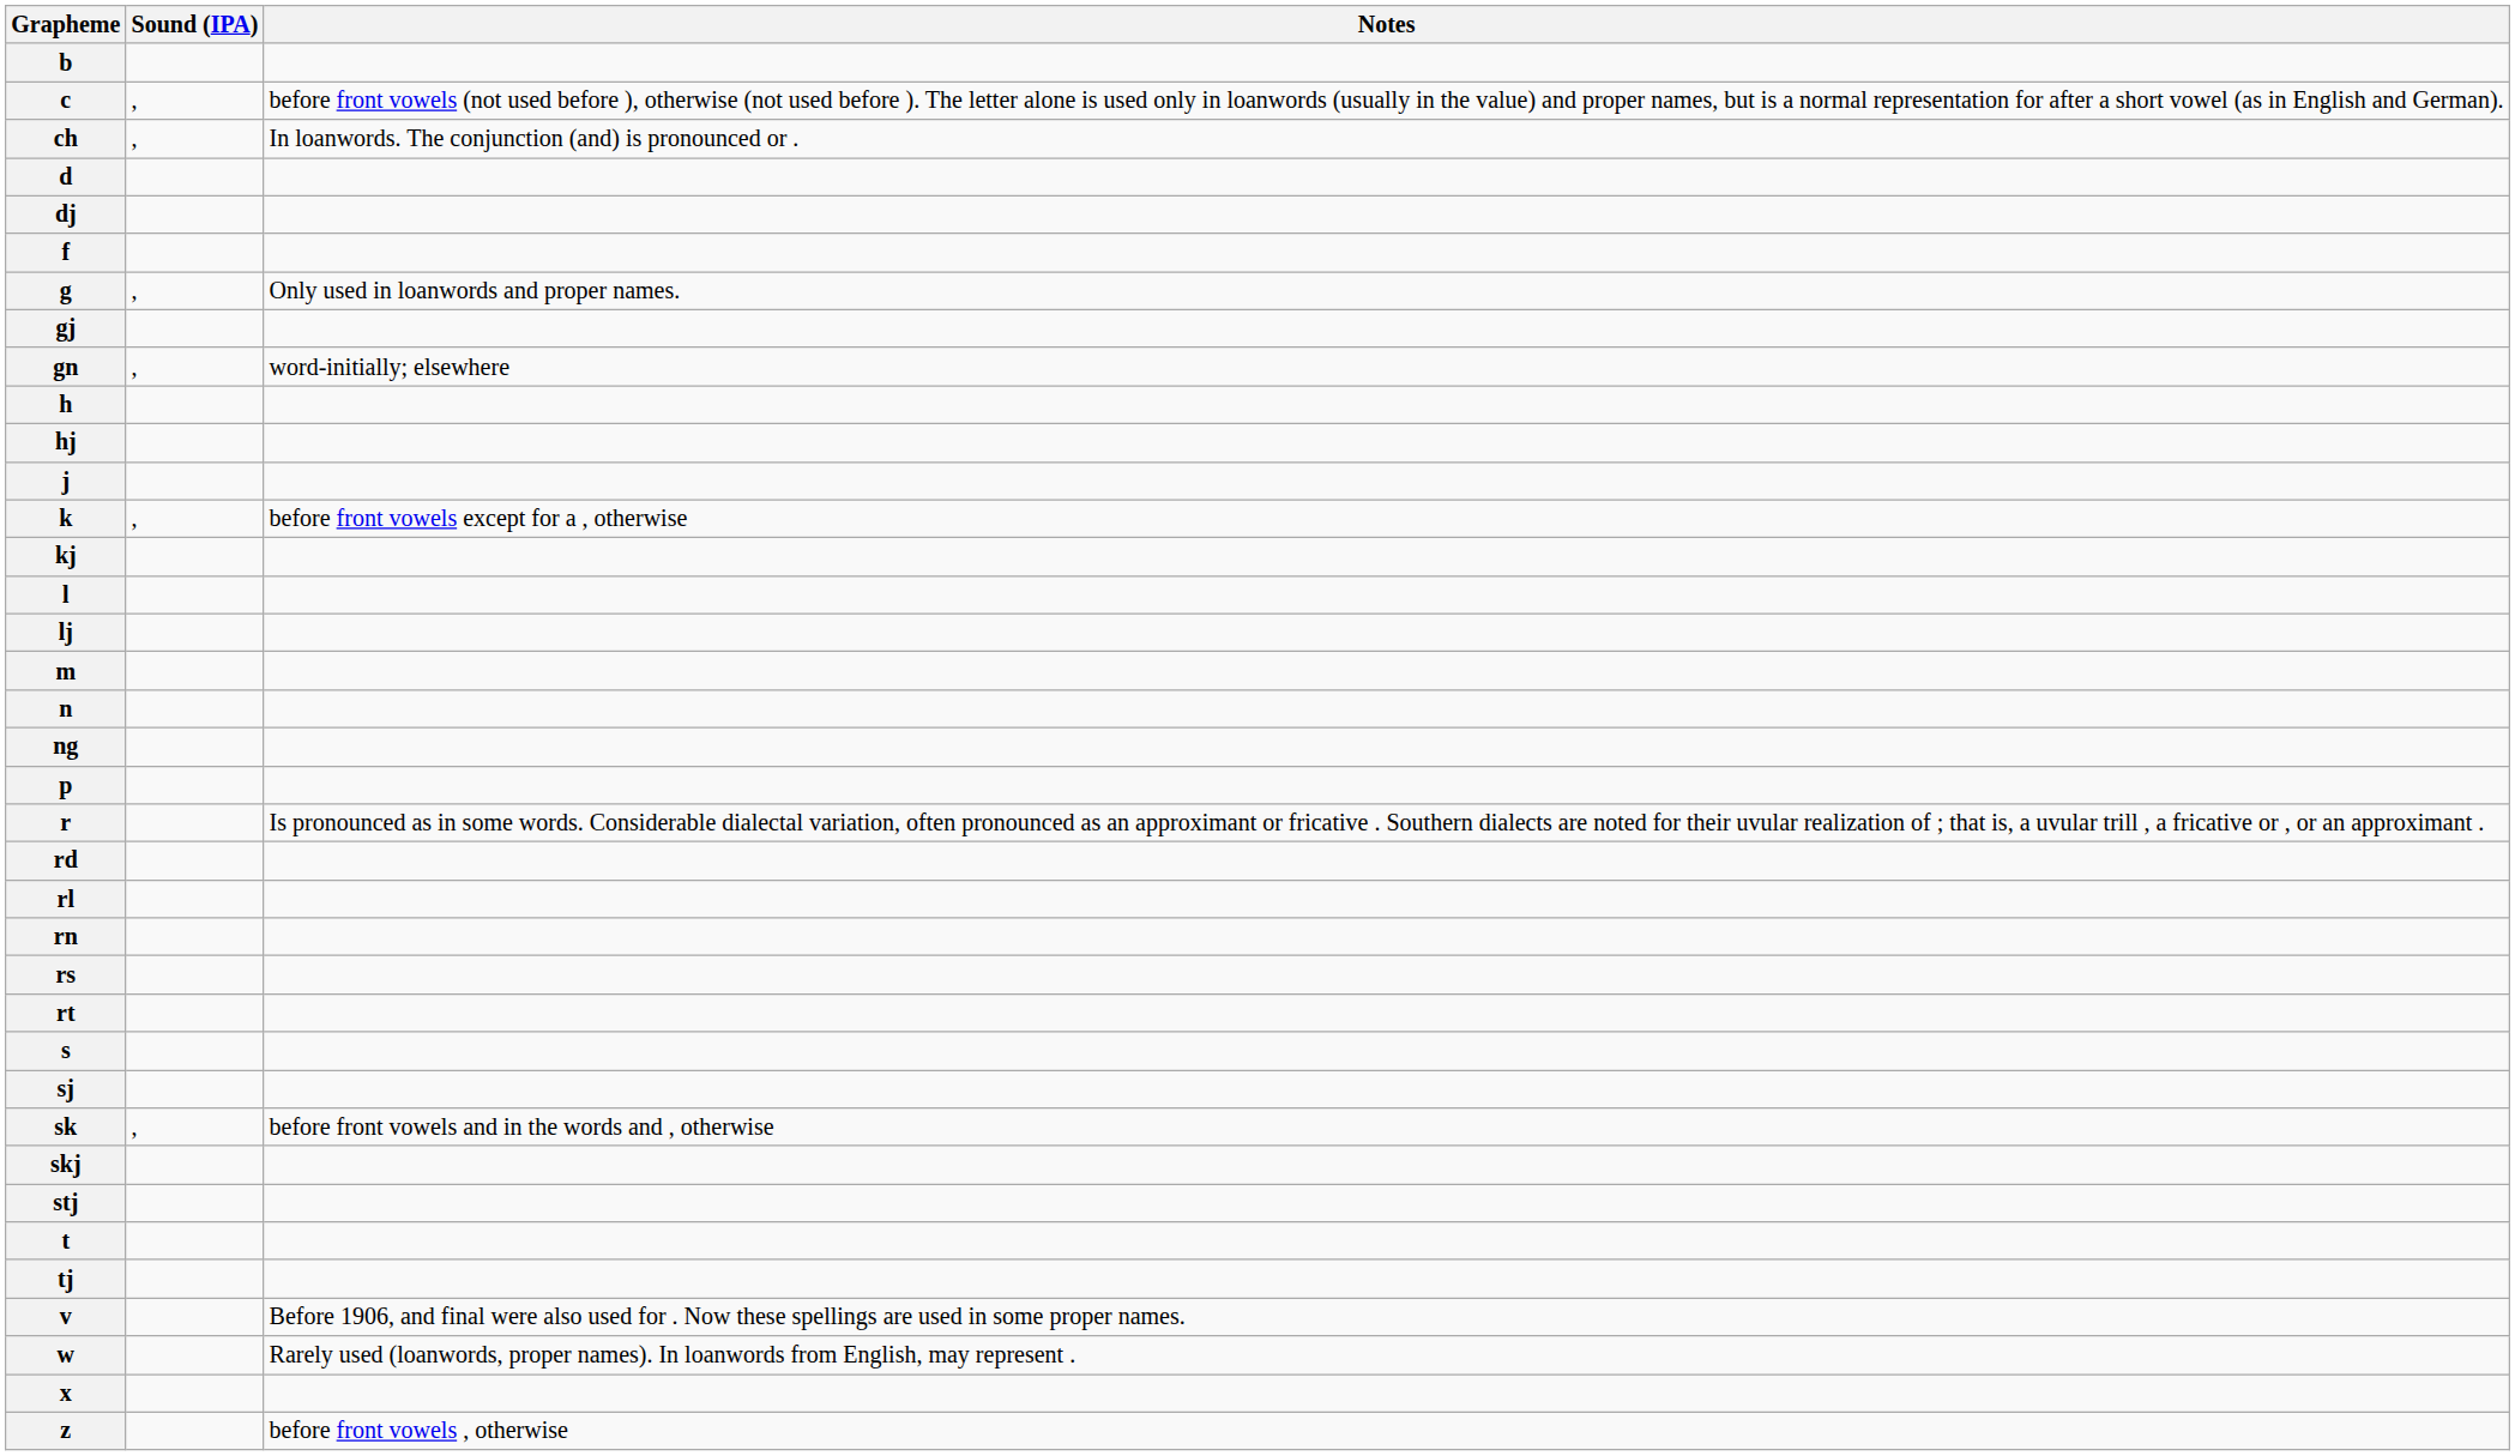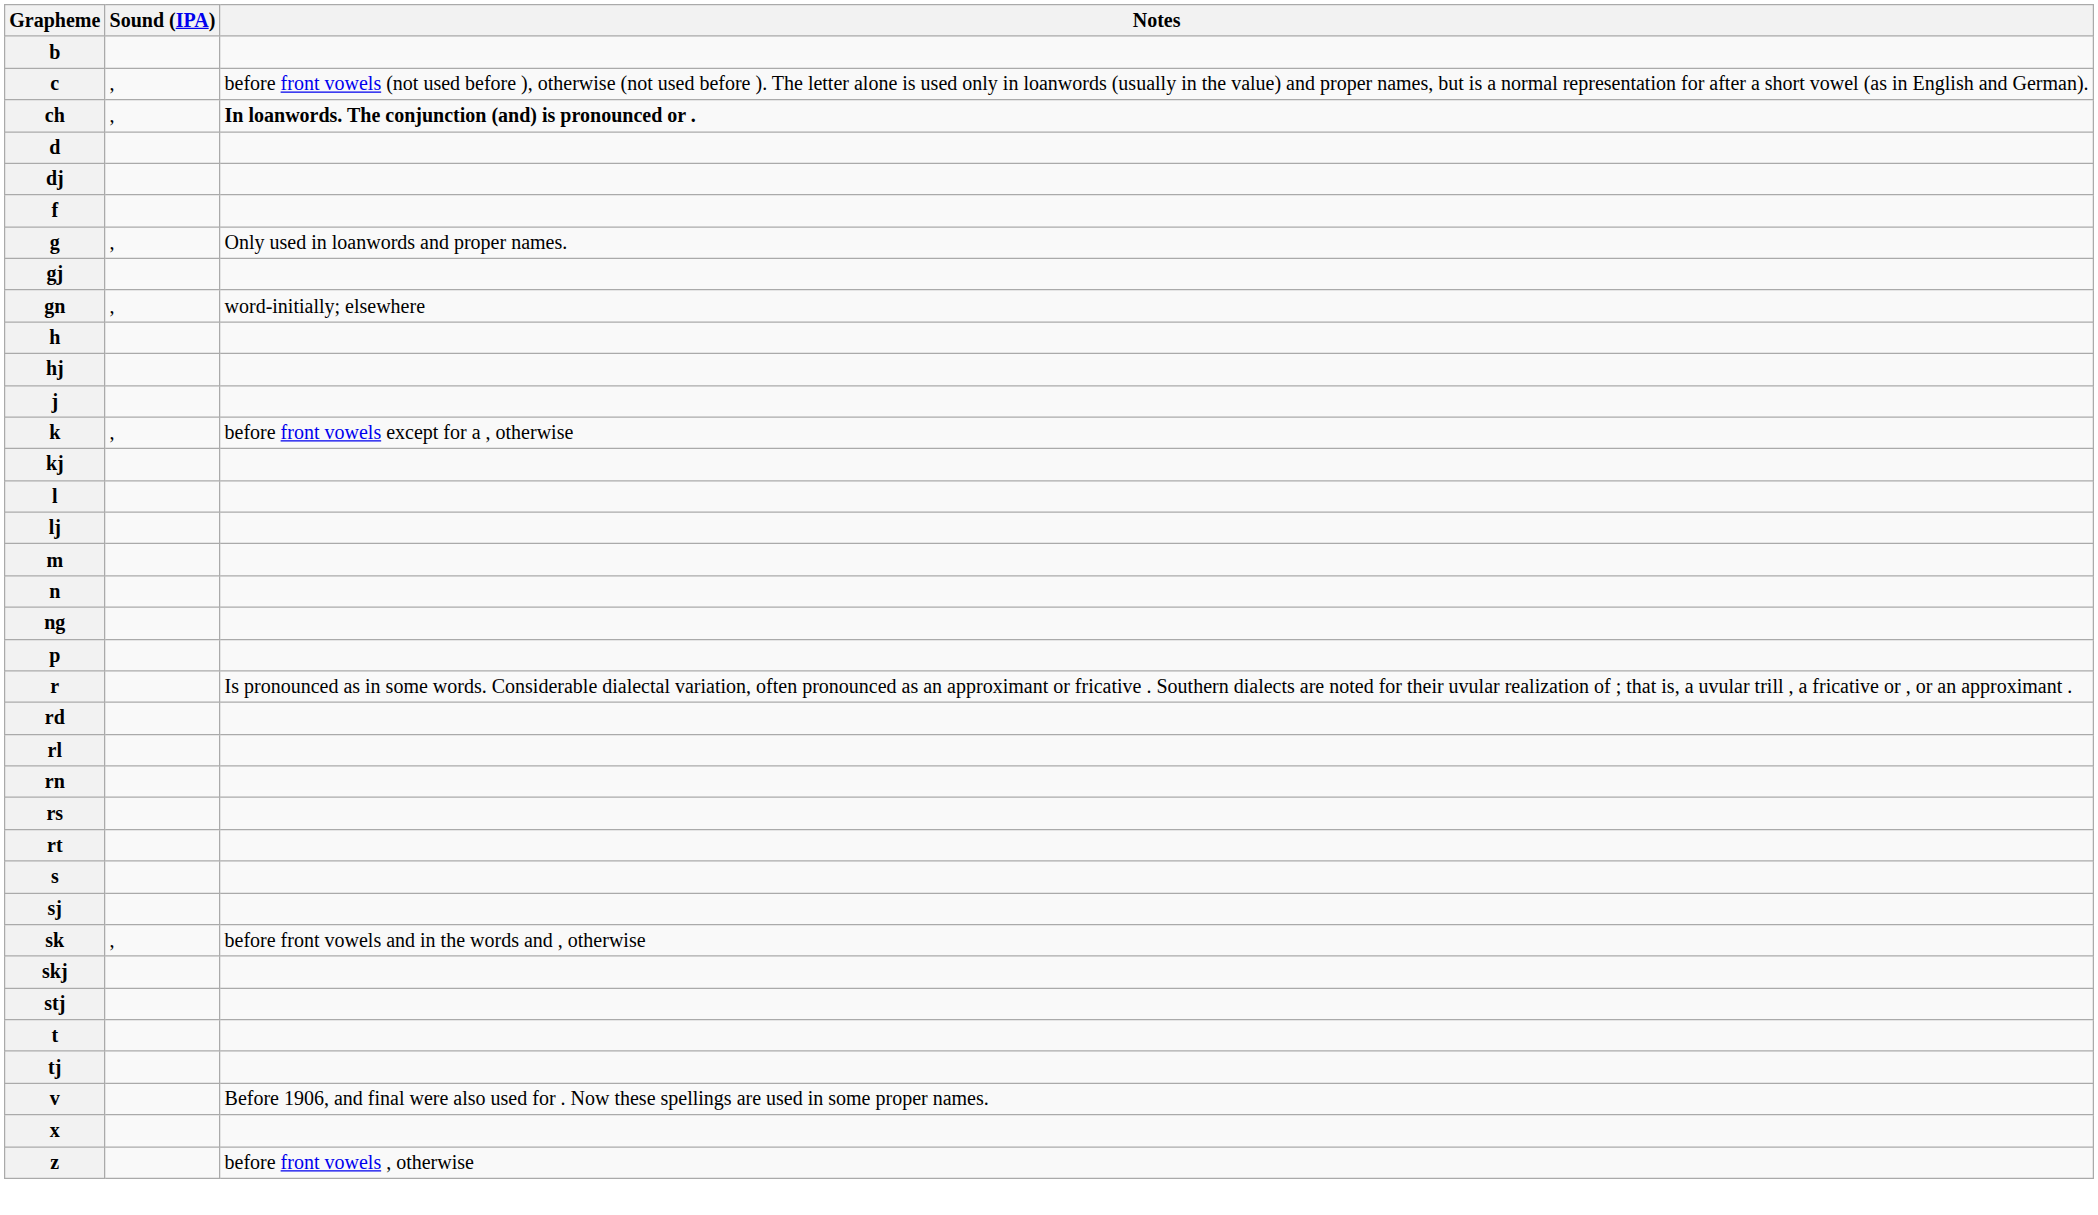ch | Notes: normal -> bold
- row: w | Rarely used (loanwords, proper names). In loanwords from English, may represent .
